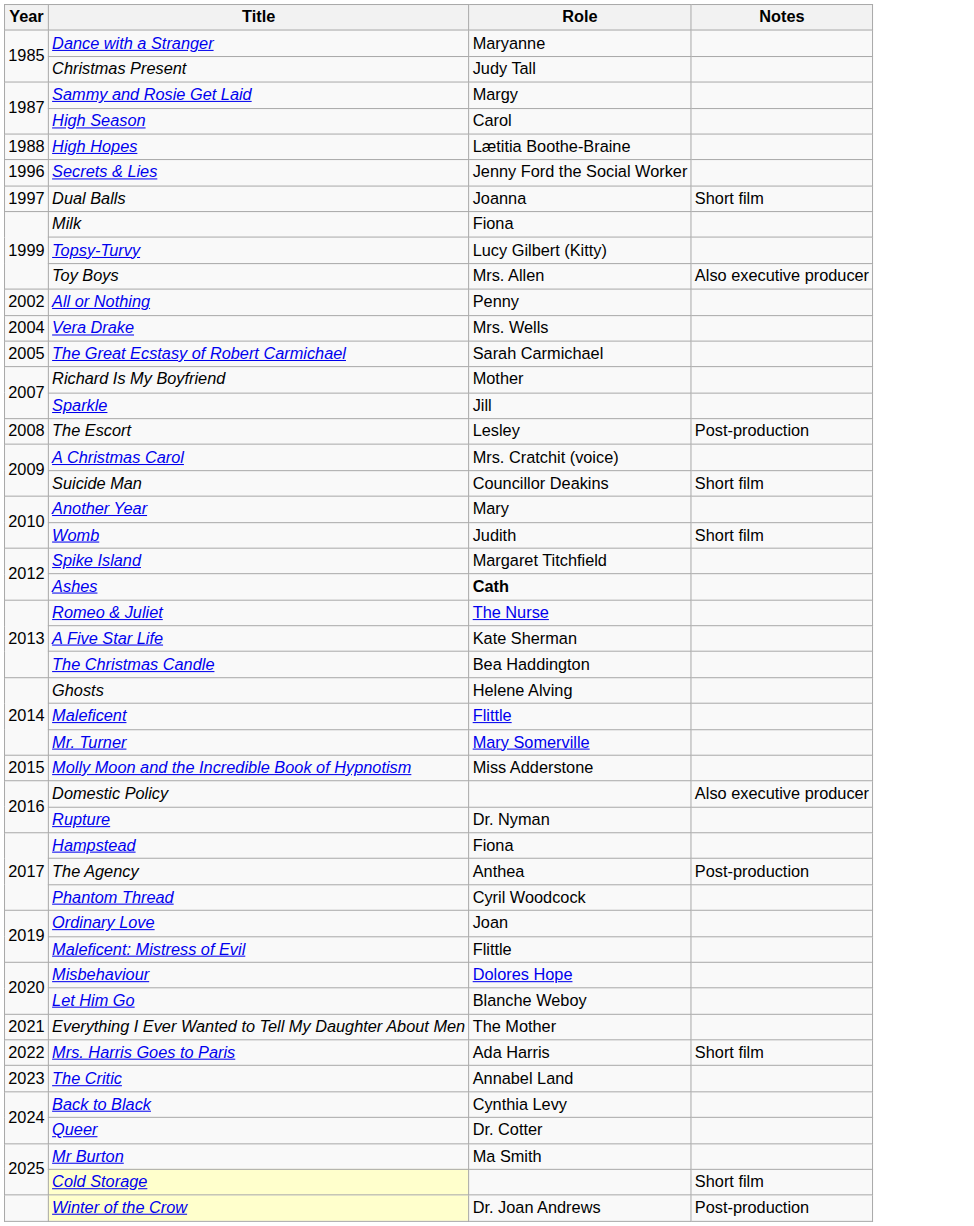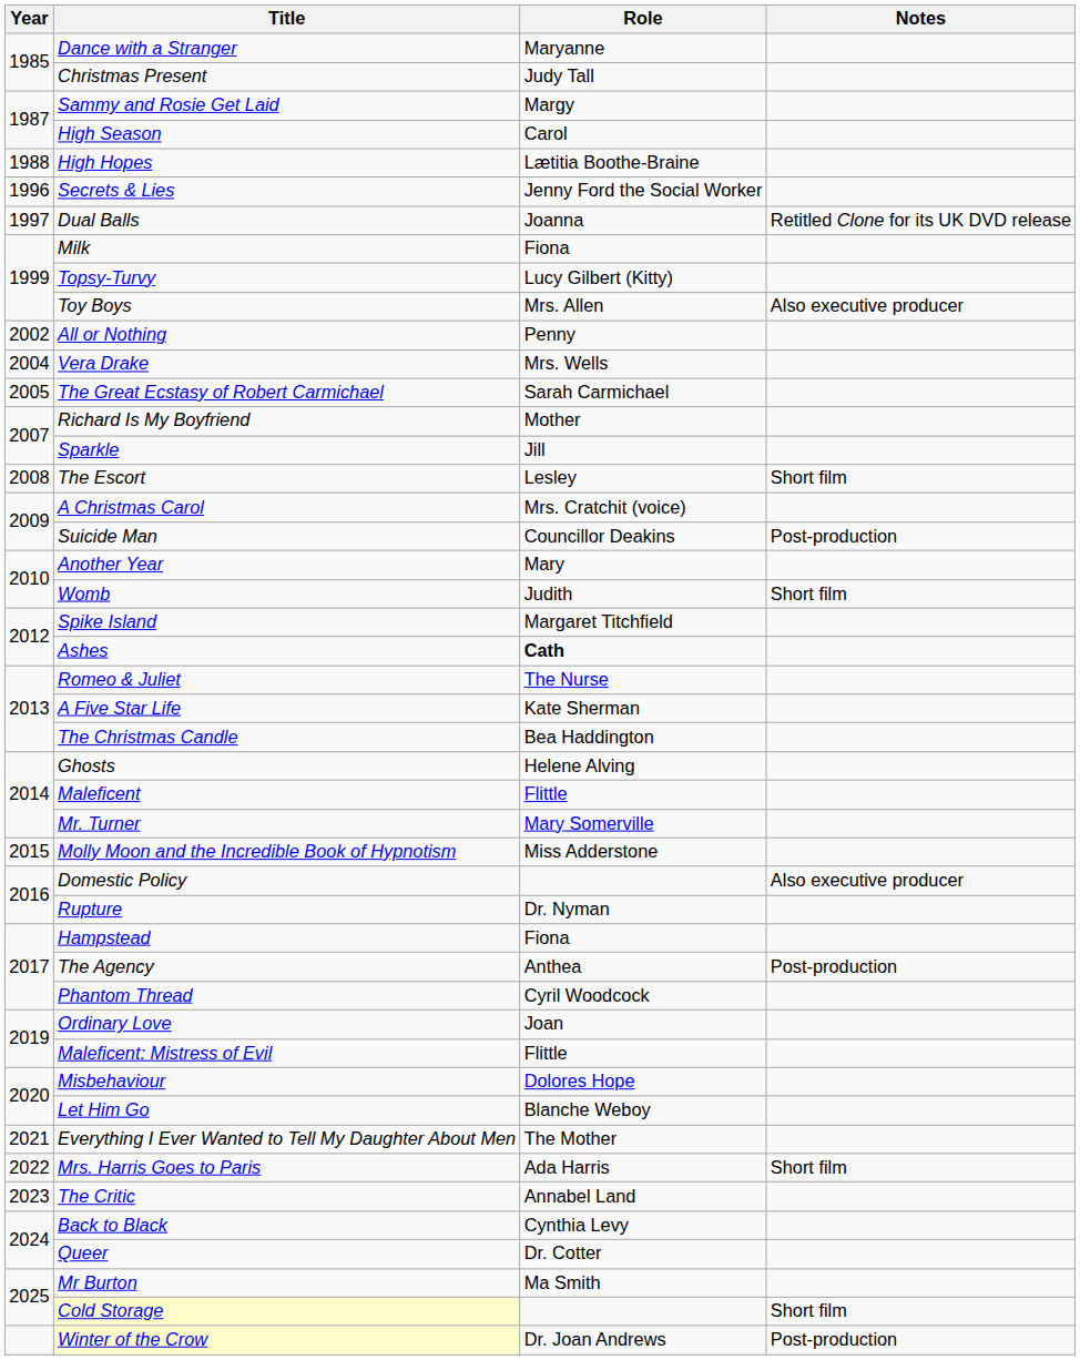Dual Balls | Notes: Short film -> Retitled Clone for its UK DVD release
The Escort | Notes: Post-production -> Short film
Suicide Man | Notes: Short film -> Post-production
